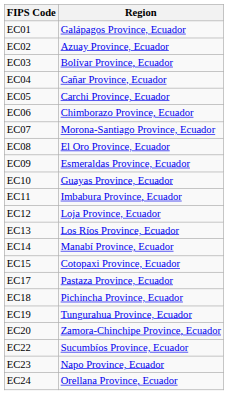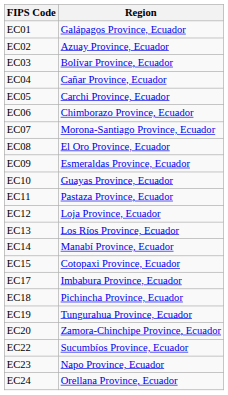EC11 | Region: Imbabura Province, Ecuador -> Pastaza Province, Ecuador
EC17 | Region: Pastaza Province, Ecuador -> Imbabura Province, Ecuador
